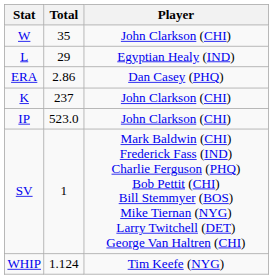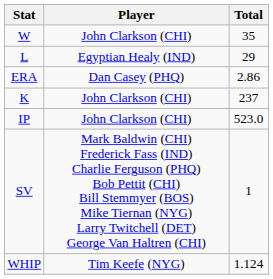columns swapped: Player <-> Total
